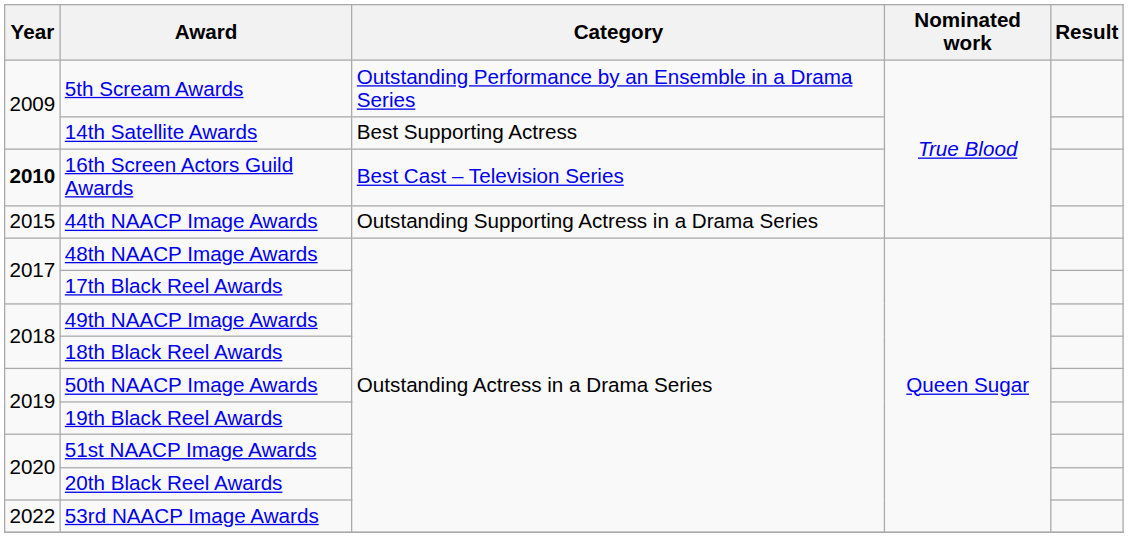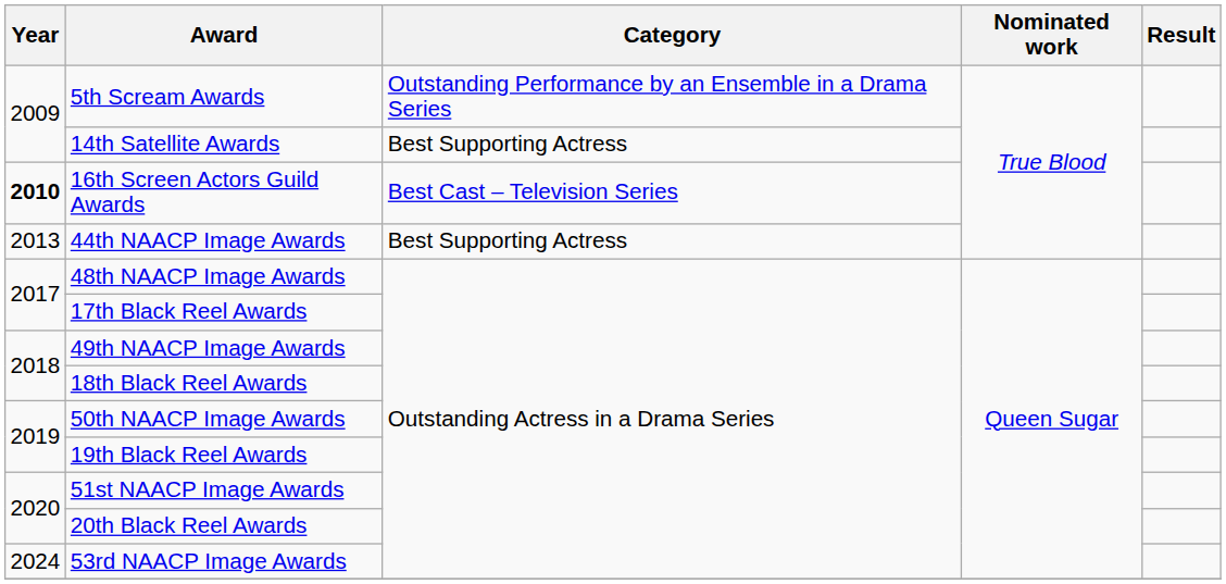44th NAACP Image Awards | Year: 2015 -> 2013
44th NAACP Image Awards | Category: Outstanding Supporting Actress in a Drama Series -> Best Supporting Actress
53rd NAACP Image Awards | Year: 2022 -> 2024
